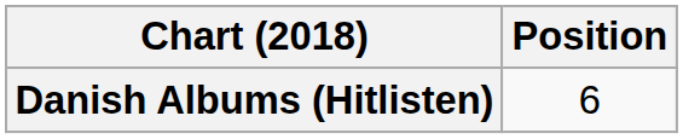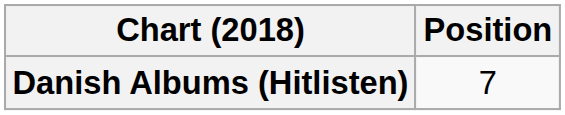Danish Albums (Hitlisten) | Position: 6 -> 7
